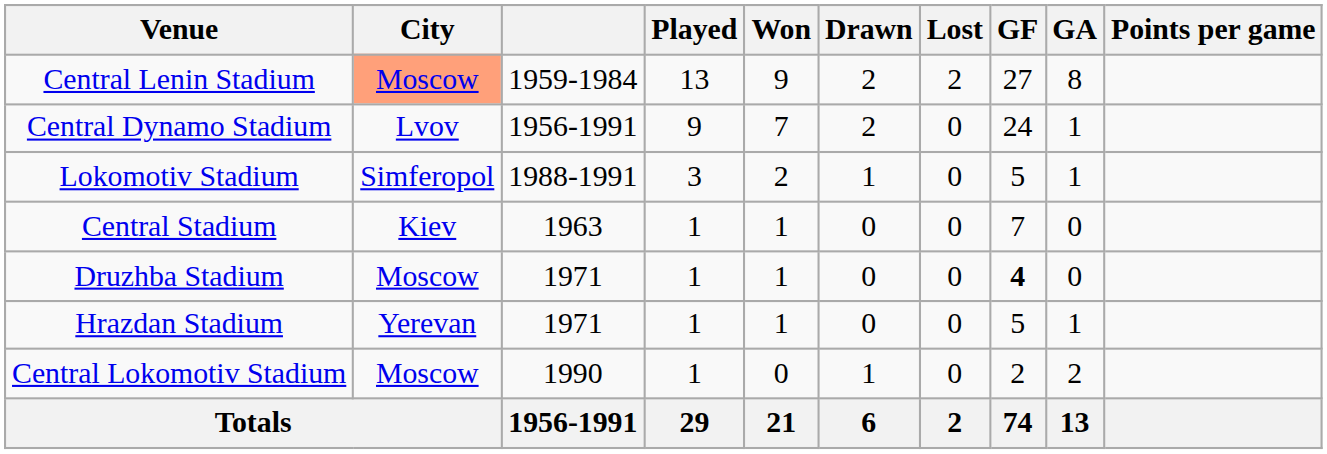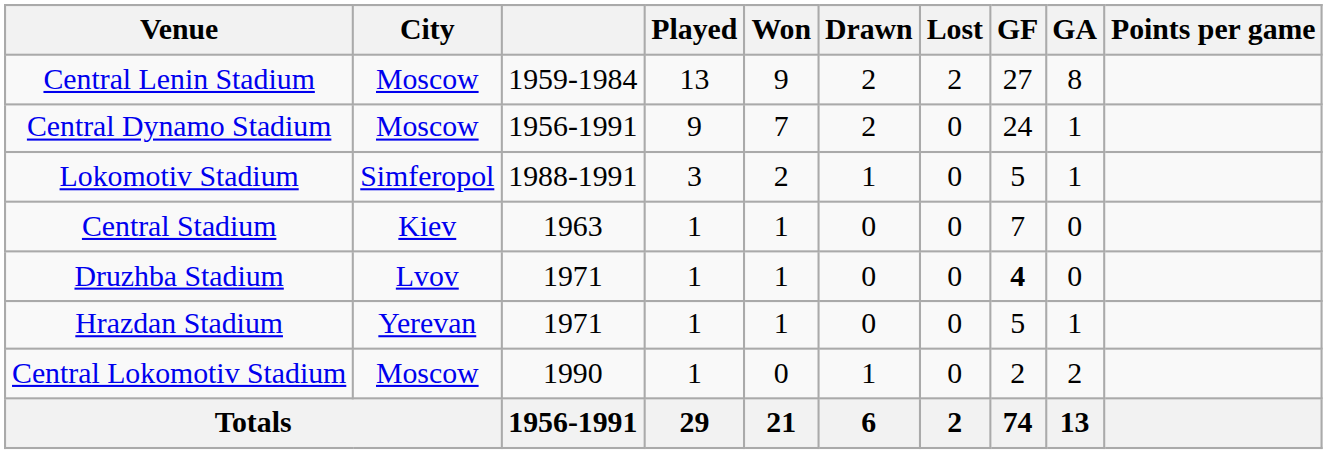Central Lenin Stadium | City: lightsalmon background -> no background
Central Dynamo Stadium | City: Lvov -> Moscow
Druzhba Stadium | City: Moscow -> Lvov
